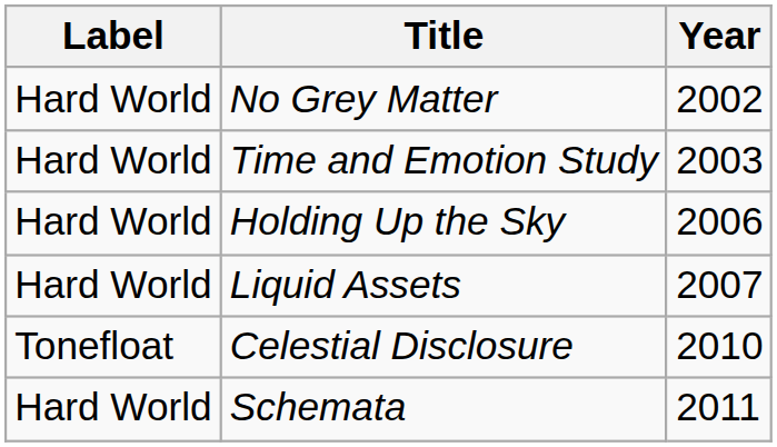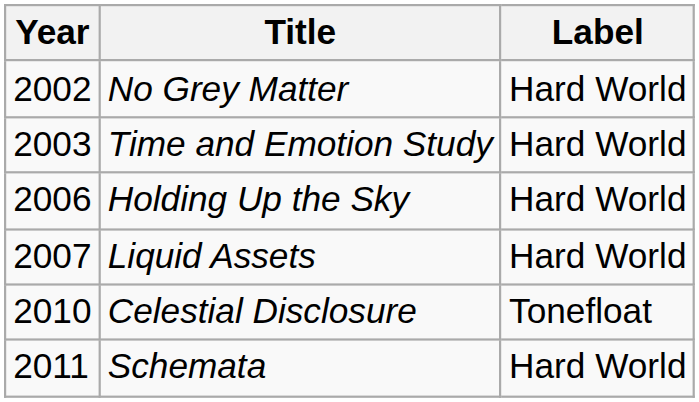columns swapped: Year <-> Label
